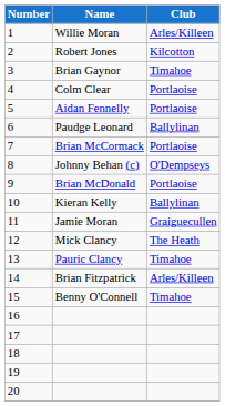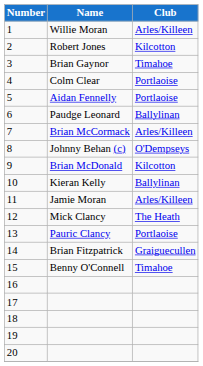7 | Club: Portlaoise -> Arles/Killeen
9 | Club: Portlaoise -> Kilcotton
11 | Club: Graiguecullen -> Arles/Killeen
13 | Club: Timahoe -> Portlaoise
14 | Club: Arles/Killeen -> Graiguecullen
